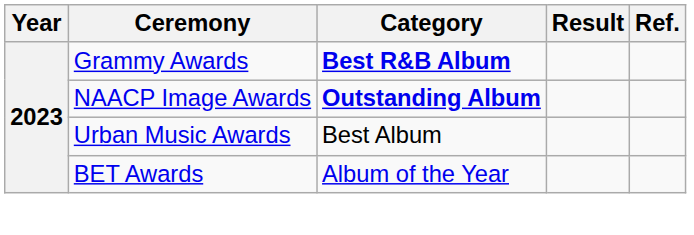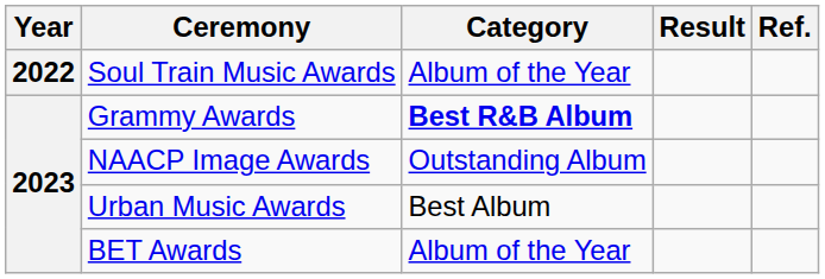+ row: 2022 | Soul Train Music Awards | Album of the Year
NAACP Image Awards | Category: bold -> normal
